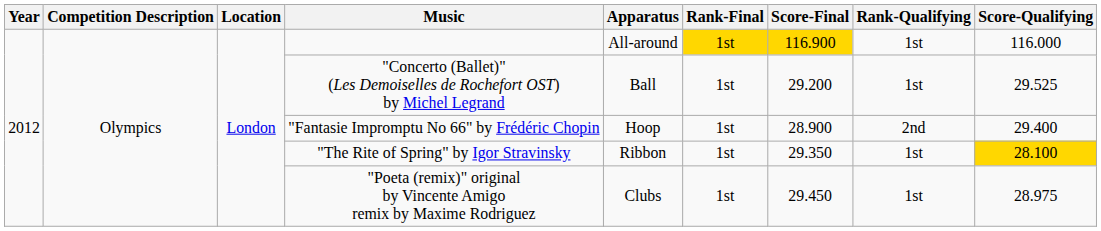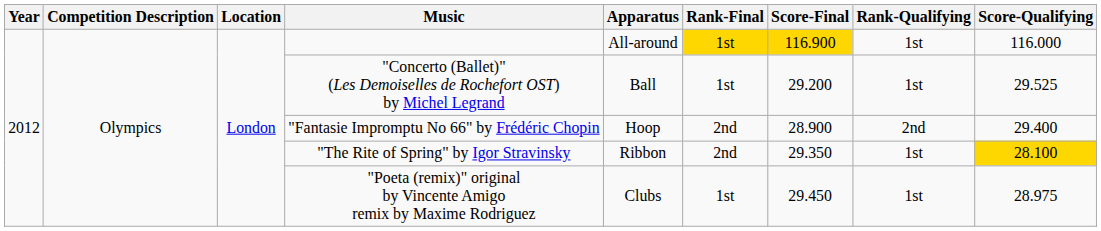"Fantasie Impromptu No 66" by Frédéric Chopin | Rank-Final: 1st -> 2nd
"The Rite of Spring" by Igor Stravinsky | Rank-Final: 1st -> 2nd
